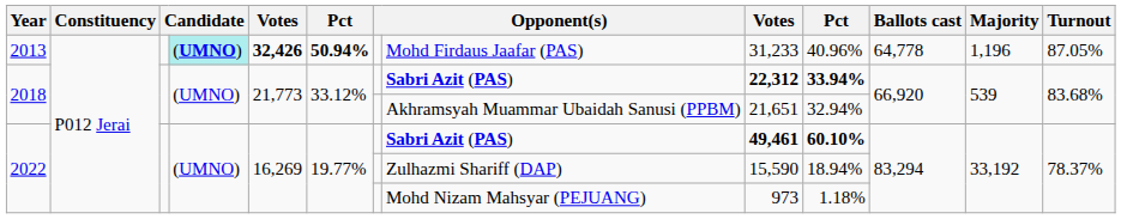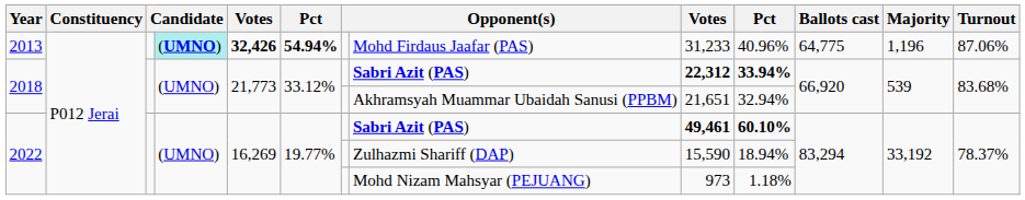2013 | column 6: 50.94% -> 54.94%
2013 | Ballots cast: 64,778 -> 64,775
2013 | Turnout: 87.05% -> 87.06%
